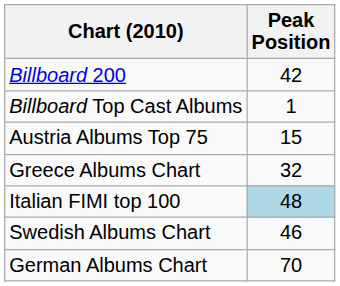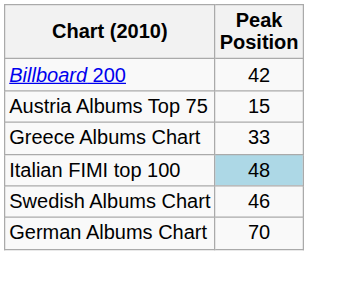- row: Billboard Top Cast Albums | 1
Greece Albums Chart | Peak Position: 32 -> 33
